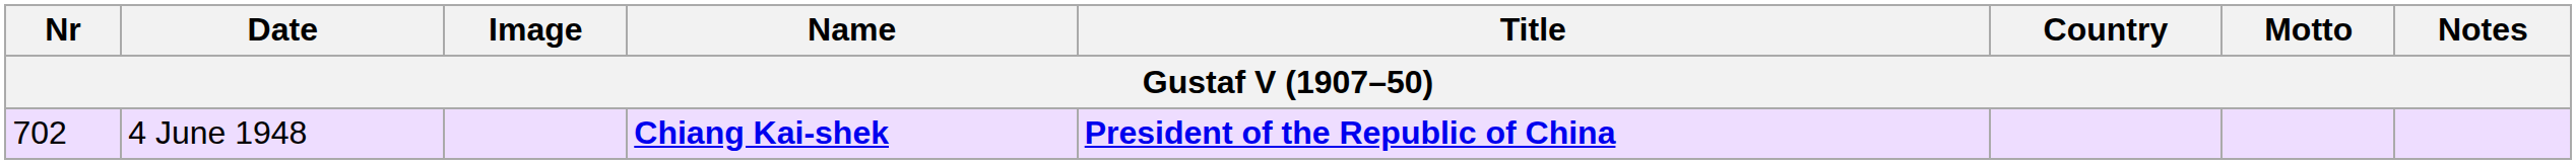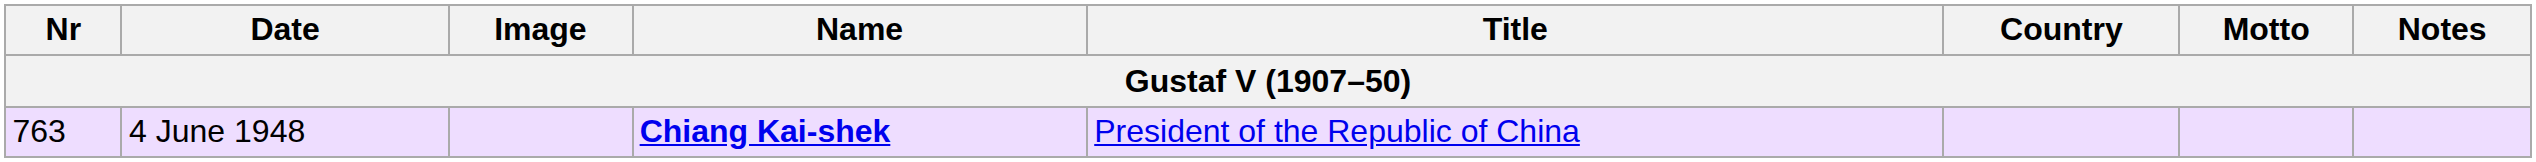4 June 1948 | Nr: 702 -> 763
4 June 1948 | Title: bold -> normal
